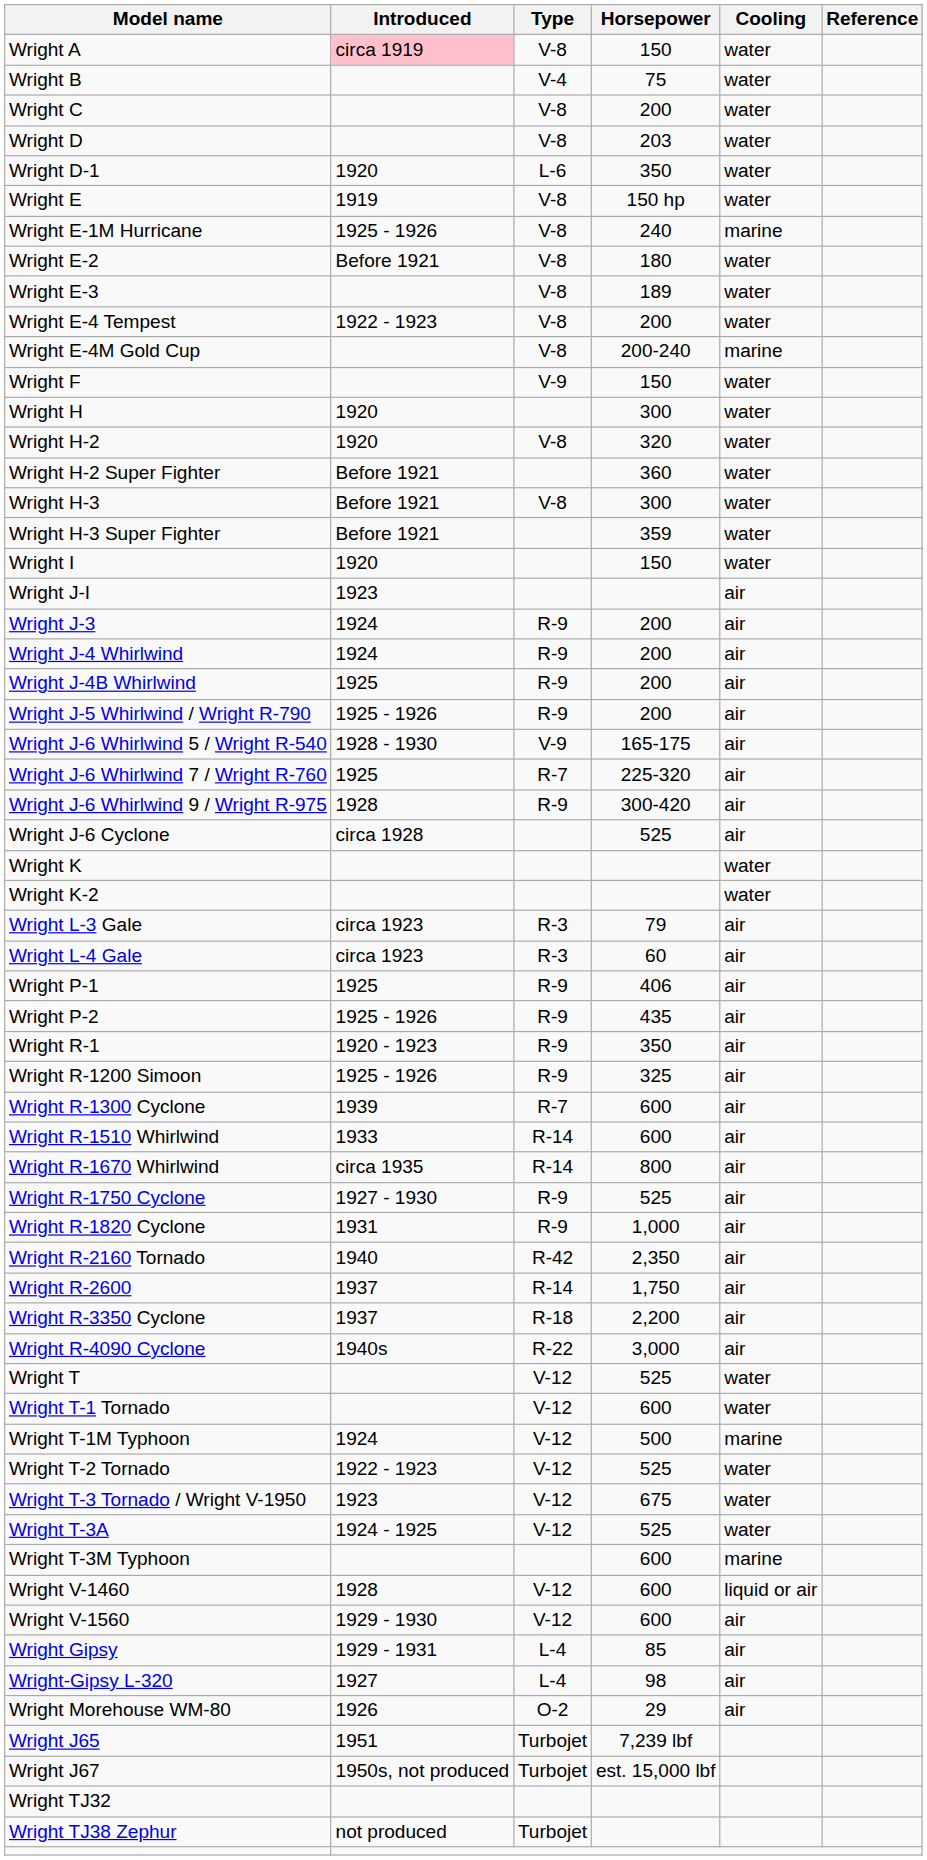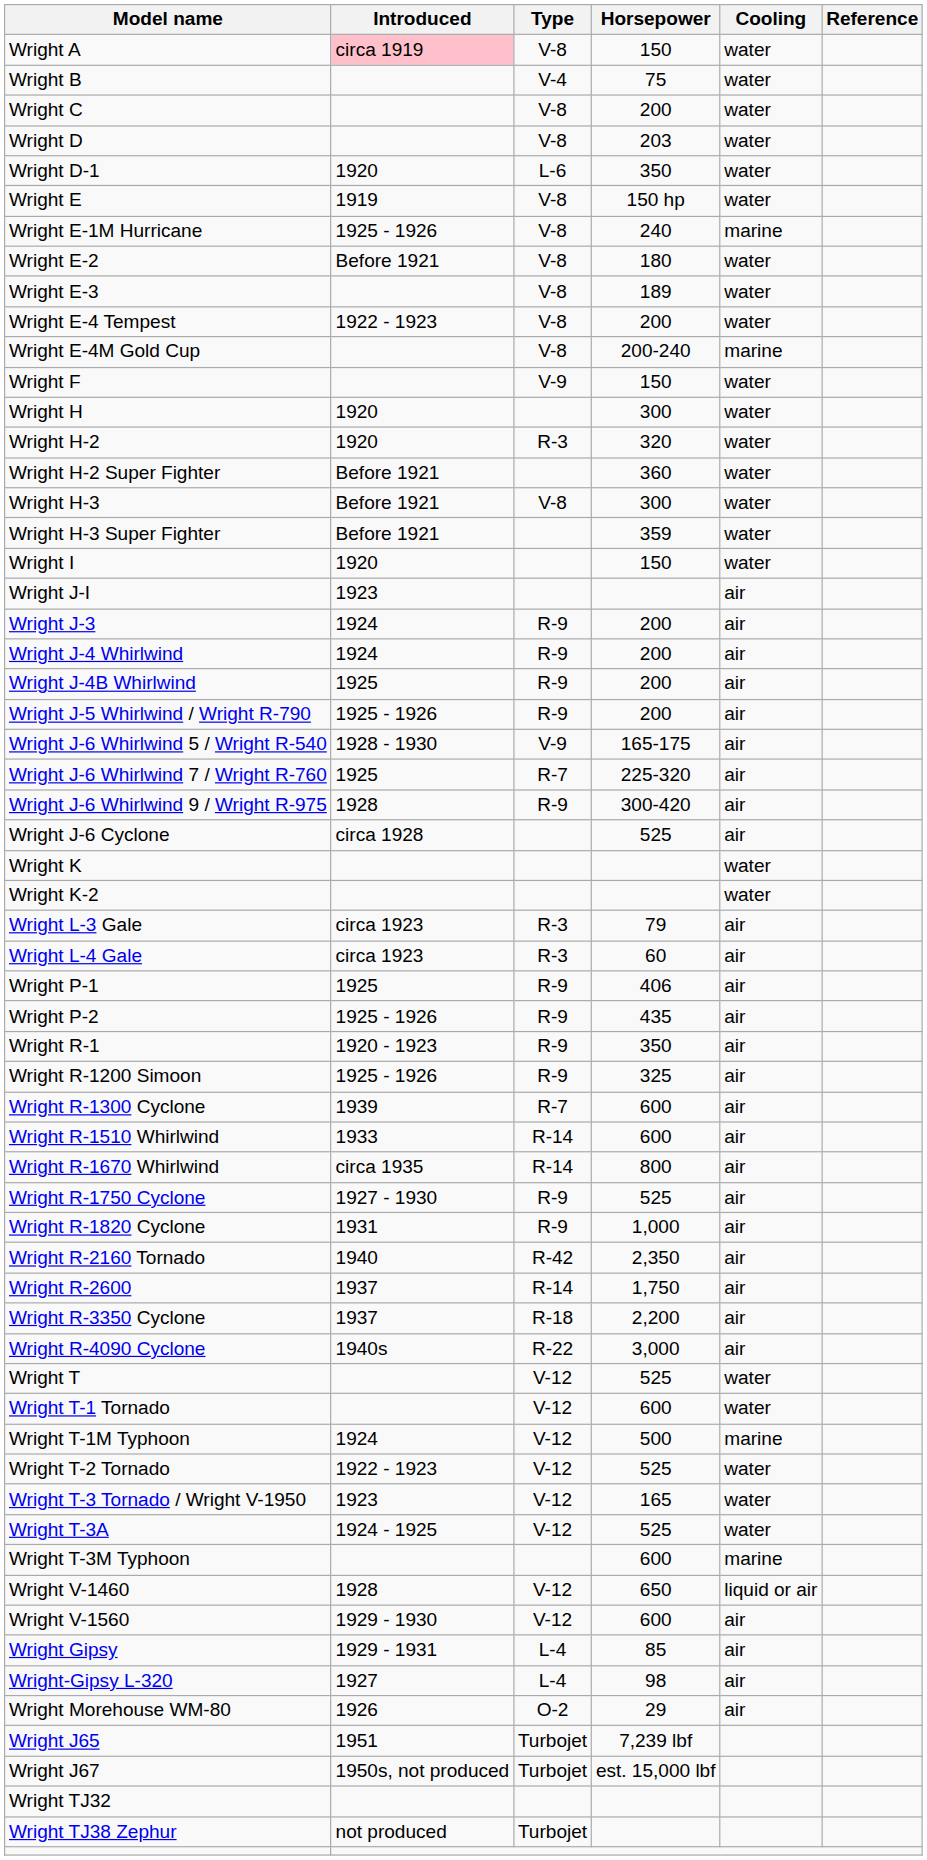Wright H-2 | Type: V-8 -> R-3
Wright T-3 Tornado / Wright V-1950 | Horsepower: 675 -> 165
Wright V-1460 | Horsepower: 600 -> 650
